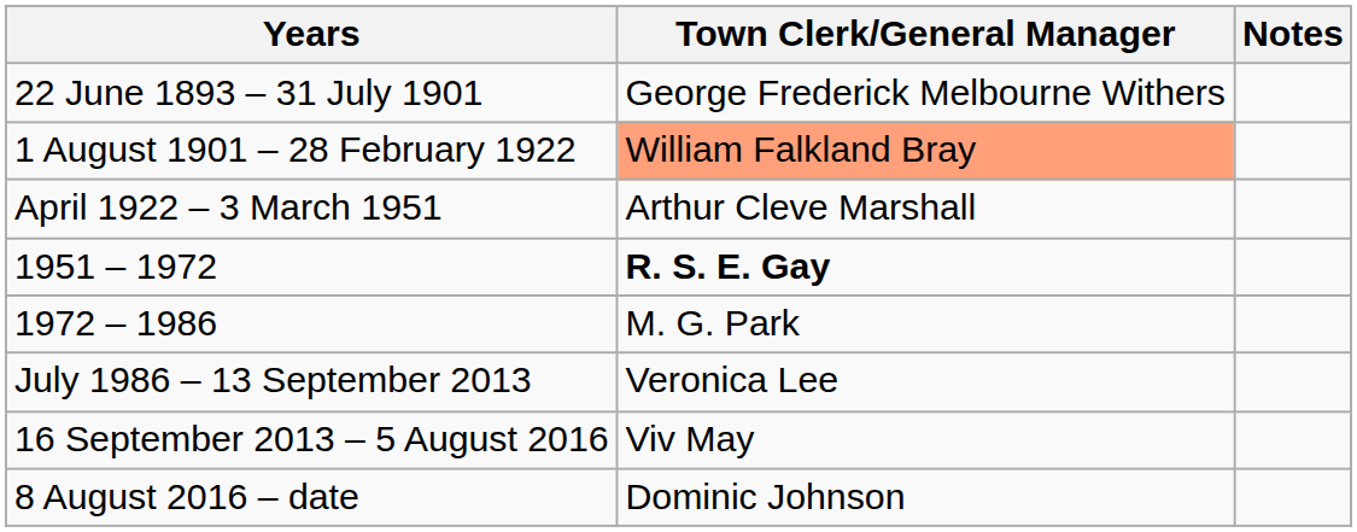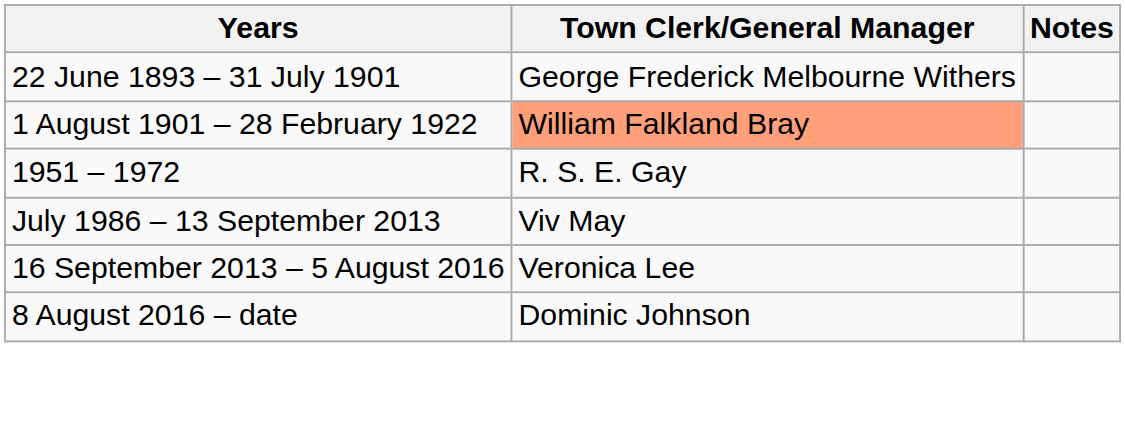- row: April 1922 – 3 March 1951 | Arthur Cleve Marshall
1951 – 1972 | Town Clerk/General Manager: bold -> normal
- row: 1972 – 1986 | M. G. Park
July 1986 – 13 September 2013 | Town Clerk/General Manager: Veronica Lee -> Viv May
16 September 2013 – 5 August 2016 | Town Clerk/General Manager: Viv May -> Veronica Lee
